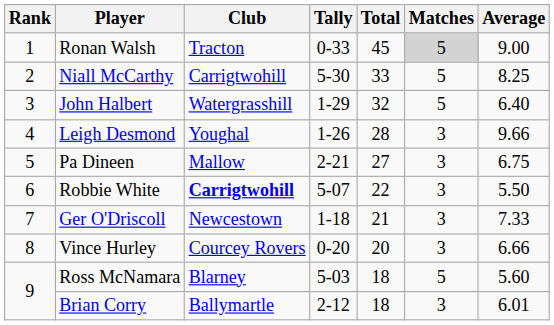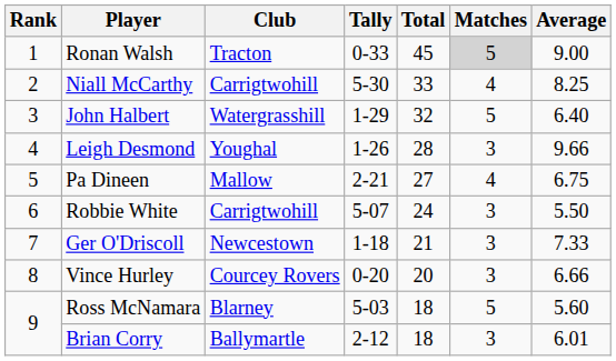Niall McCarthy | Matches: 5 -> 4
Pa Dineen | Matches: 3 -> 4
Robbie White | Club: bold -> normal
Robbie White | Total: 22 -> 24
